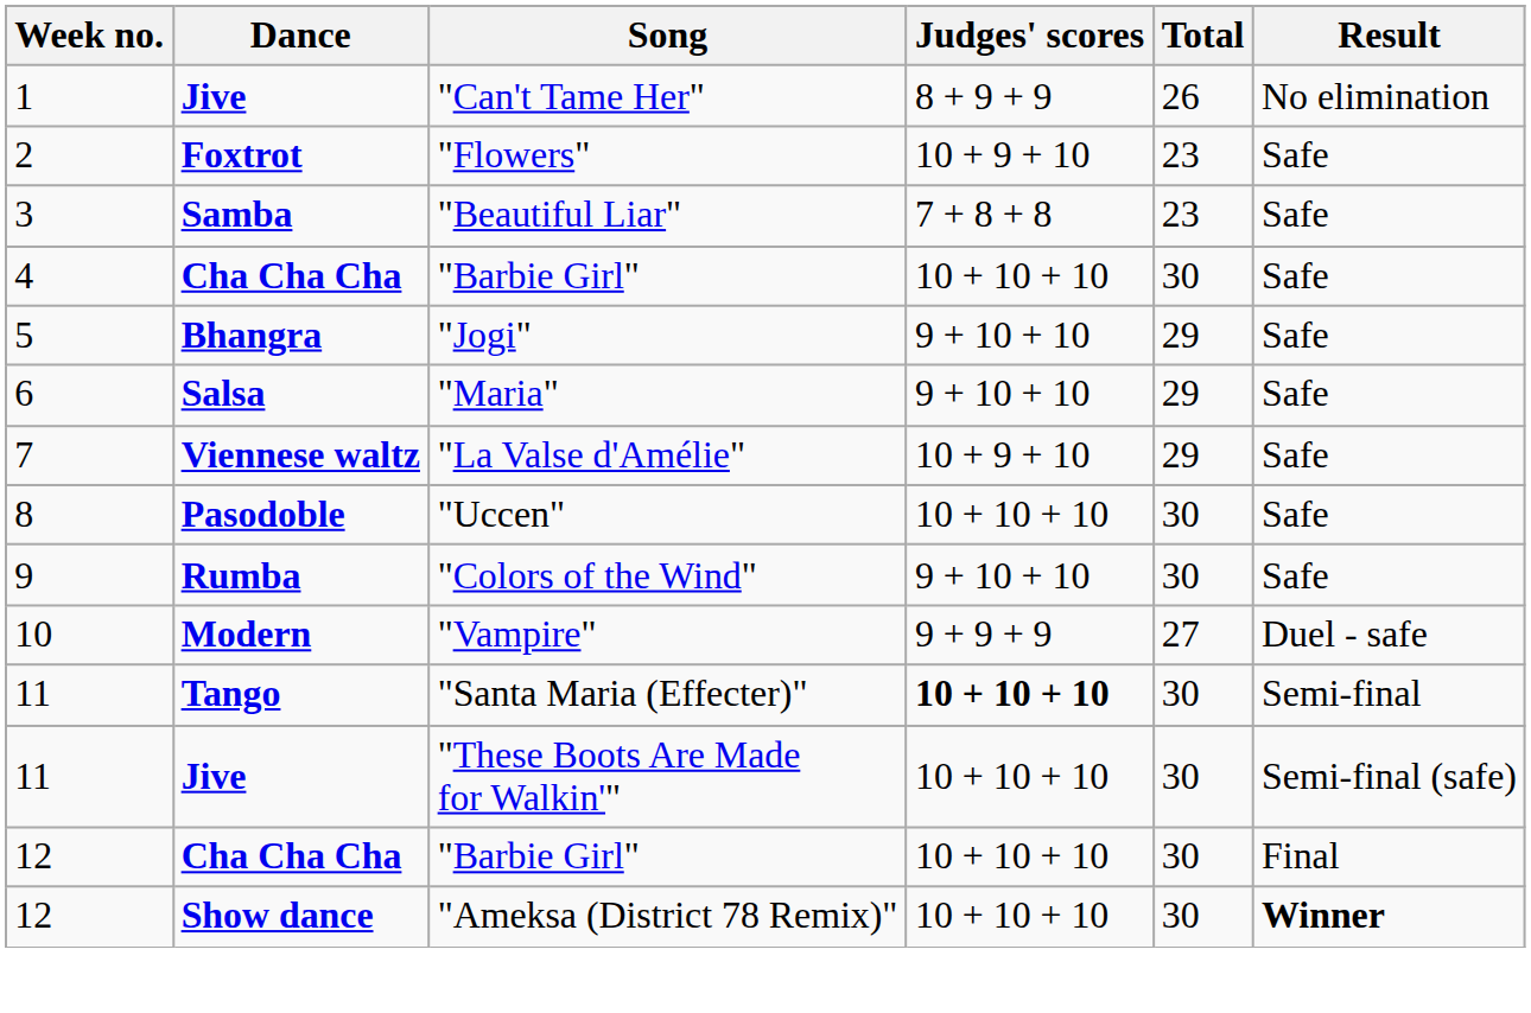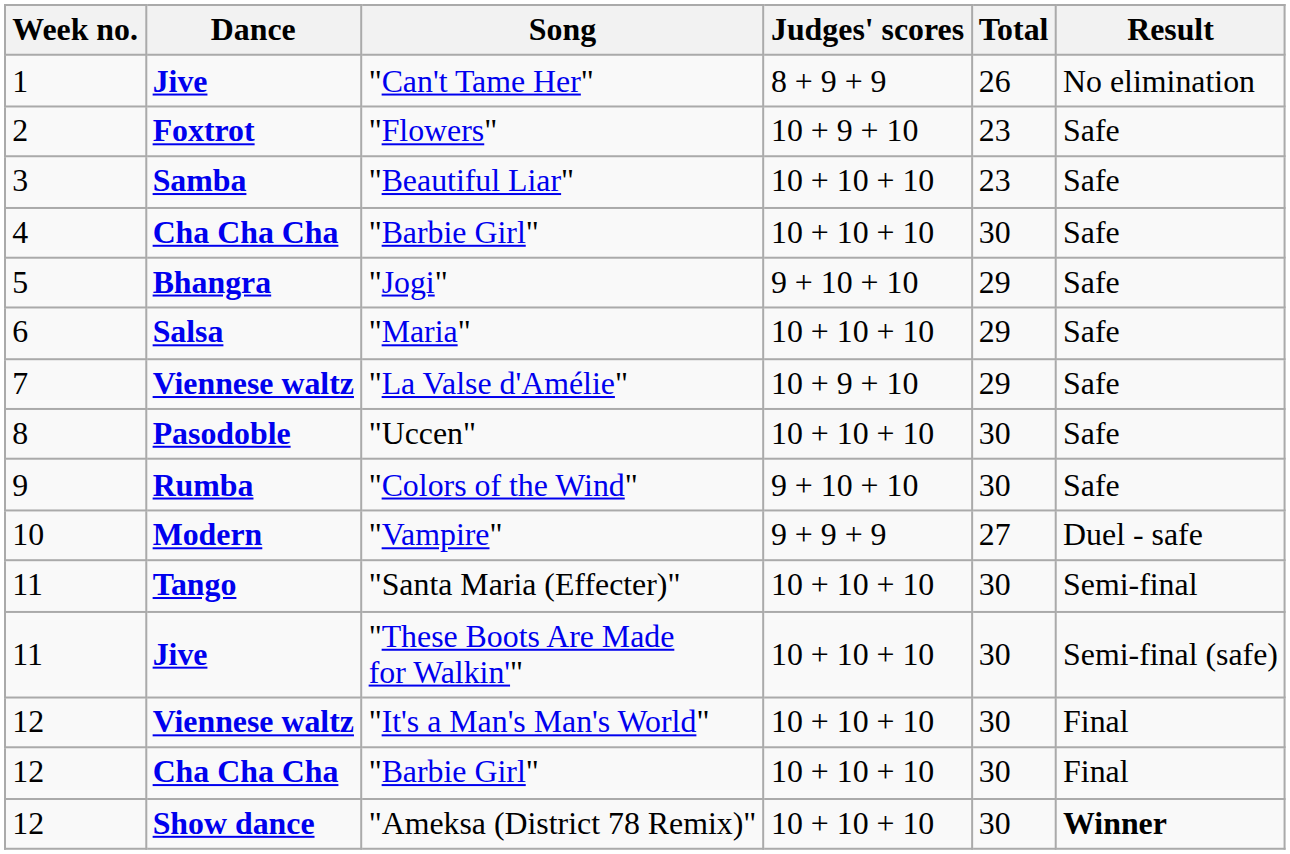"Beautiful Liar" | Judges' scores: 7 + 8 + 8 -> 10 + 10 + 10
"Maria" | Judges' scores: 9 + 10 + 10 -> 10 + 10 + 10
"Santa Maria (Effecter)" | Judges' scores: bold -> normal
+ row: 12 | Viennese waltz | "It's a Man's Man's World" | 10 + 10 + 10 | 30 | Final
